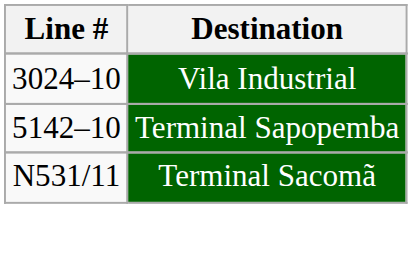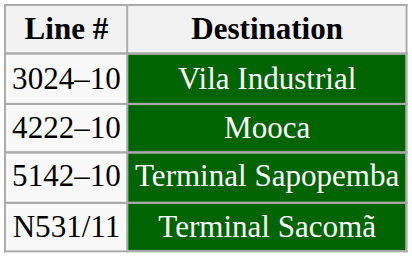+ row: 4222–10 | Mooca
